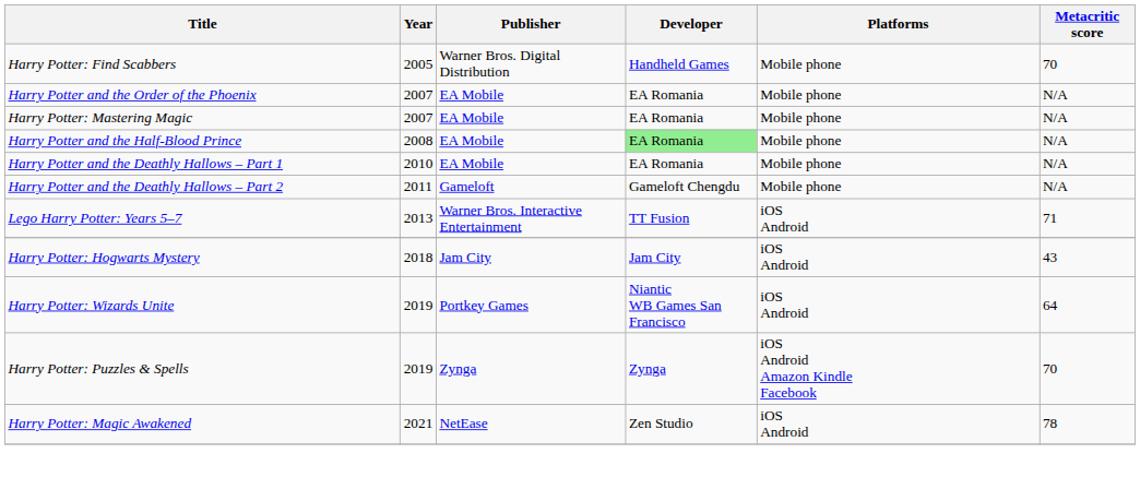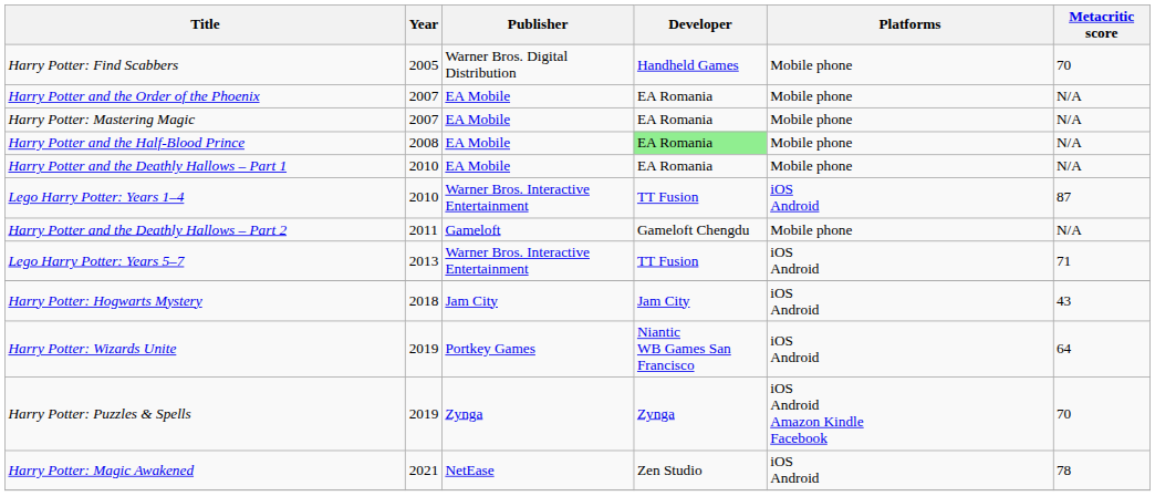+ row: Lego Harry Potter: Years 1–4 | 2010 | Warner Bros. Interactive Entertainment | TT Fusion | iOS Android | 87
